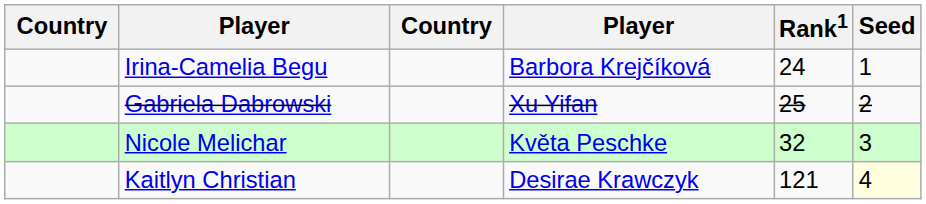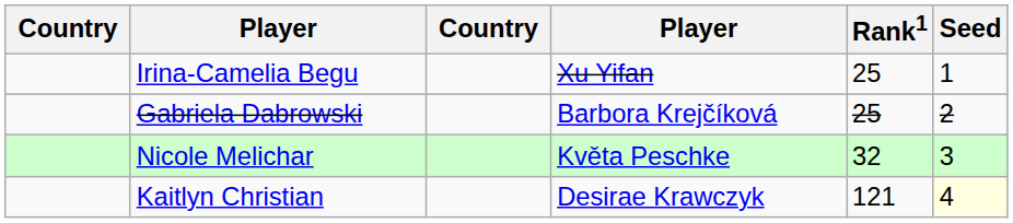Irina-Camelia Begu | column 4: Barbora Krejčíková -> Xu Yifan
Irina-Camelia Begu | Rank1: 24 -> 25
Gabriela Dabrowski | column 4: Xu Yifan -> Barbora Krejčíková
